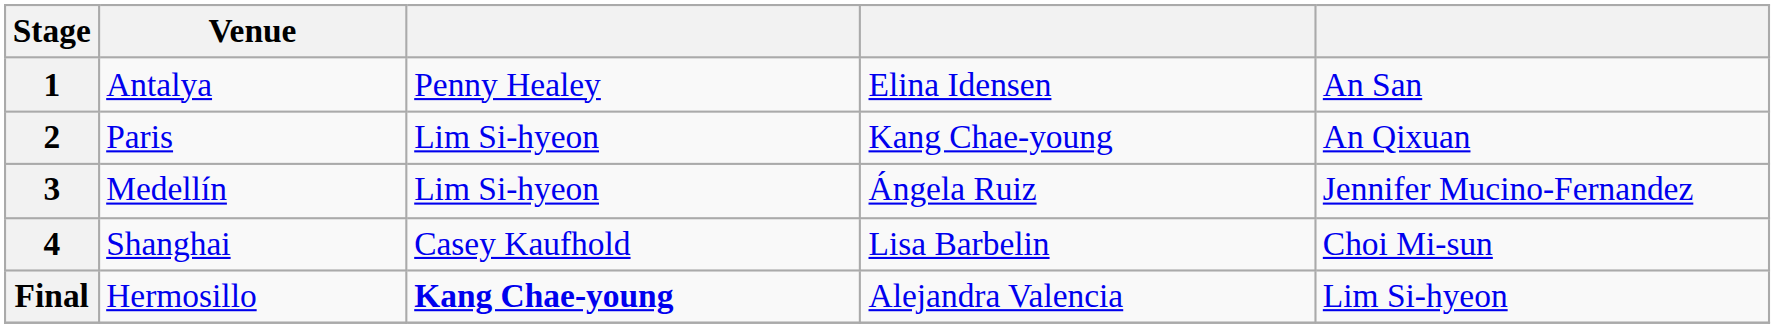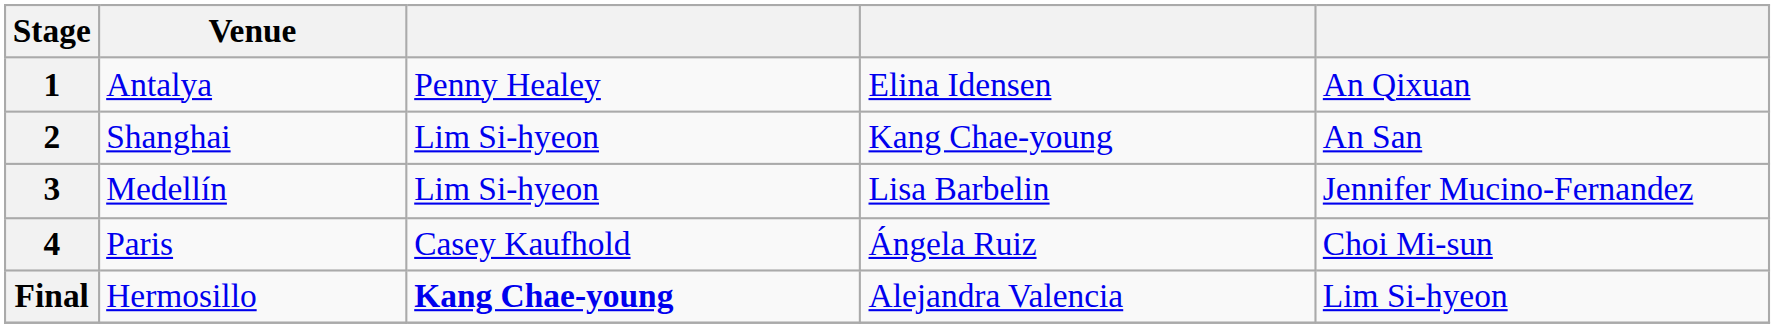1 | column 5: An San -> An Qixuan
2 | Venue: Paris -> Shanghai
2 | column 5: An Qixuan -> An San
3 | column 4: Ángela Ruiz -> Lisa Barbelin
4 | Venue: Shanghai -> Paris
4 | column 4: Lisa Barbelin -> Ángela Ruiz
